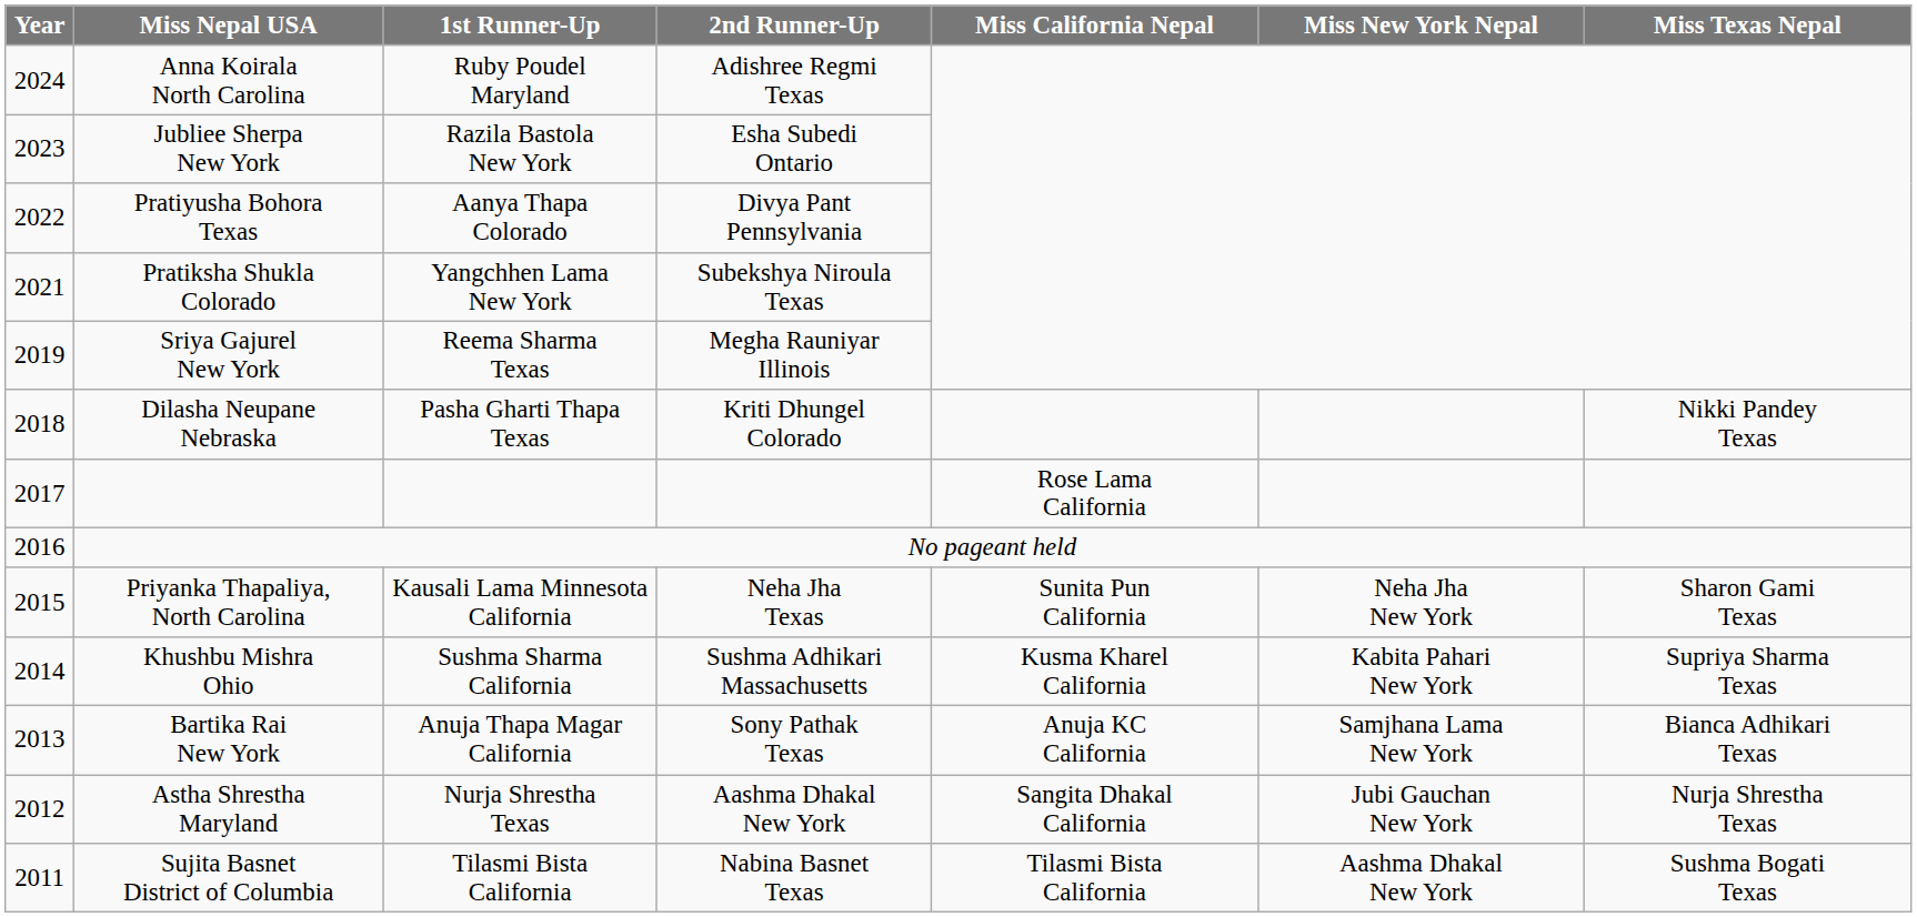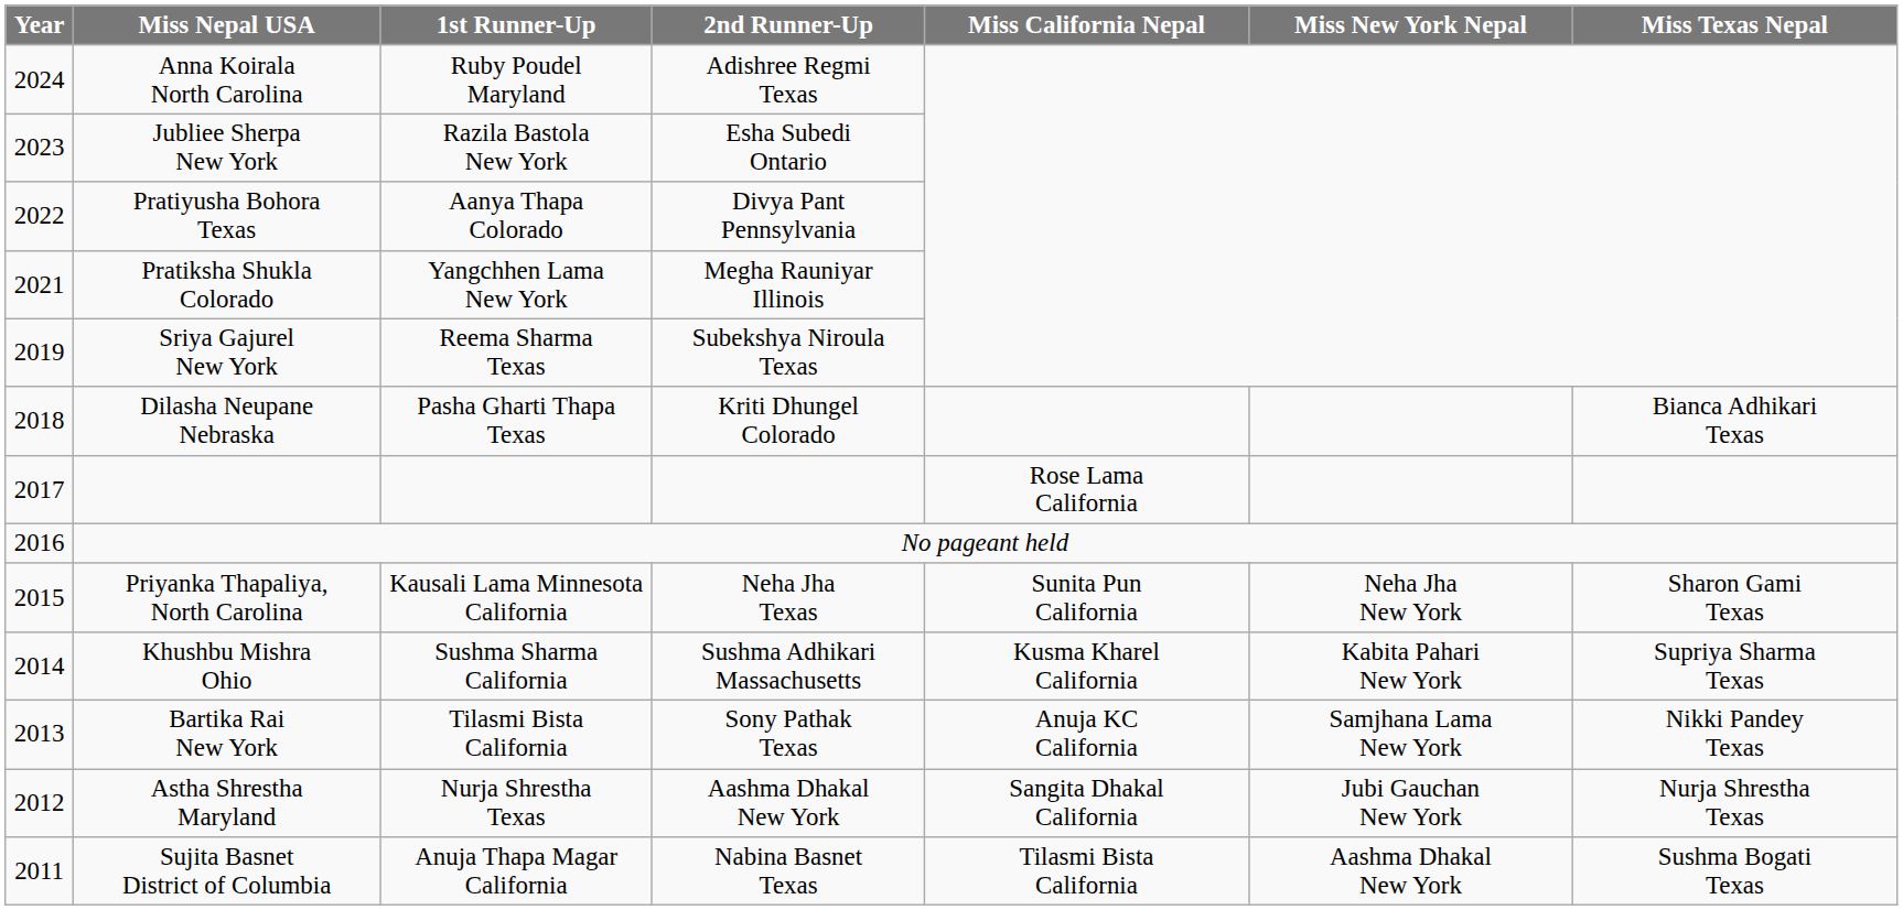Pratiksha Shukla Colorado | 2nd Runner-Up: Subekshya Niroula Texas -> Megha Rauniyar Illinois
Sriya Gajurel New York | 2nd Runner-Up: Megha Rauniyar Illinois -> Subekshya Niroula Texas
Dilasha Neupane Nebraska | Miss Texas Nepal: Nikki Pandey Texas -> Bianca Adhikari Texas
Bartika Rai New York | 1st Runner-Up: Anuja Thapa Magar California -> Tilasmi Bista California
Bartika Rai New York | Miss Texas Nepal: Bianca Adhikari Texas -> Nikki Pandey Texas
Sujita Basnet District of Columbia | 1st Runner-Up: Tilasmi Bista California -> Anuja Thapa Magar California
